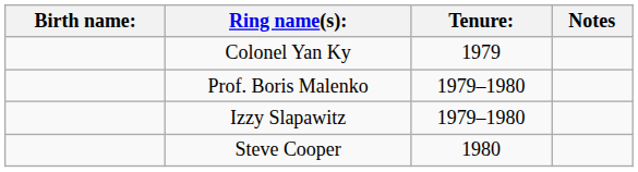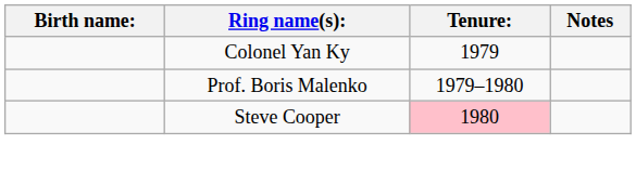- row: Izzy Slapawitz | 1979–1980
Steve Cooper | Tenure:: no background -> pink background
